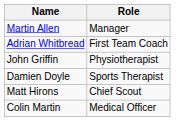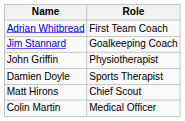- row: Martin Allen | Manager
+ row: Jim Stannard | Goalkeeping Coach
